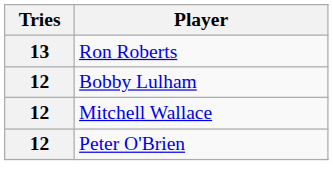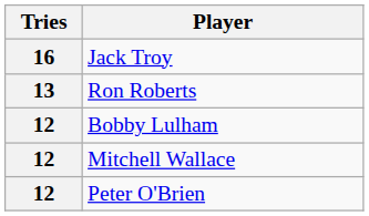+ row: 16 | Jack Troy
